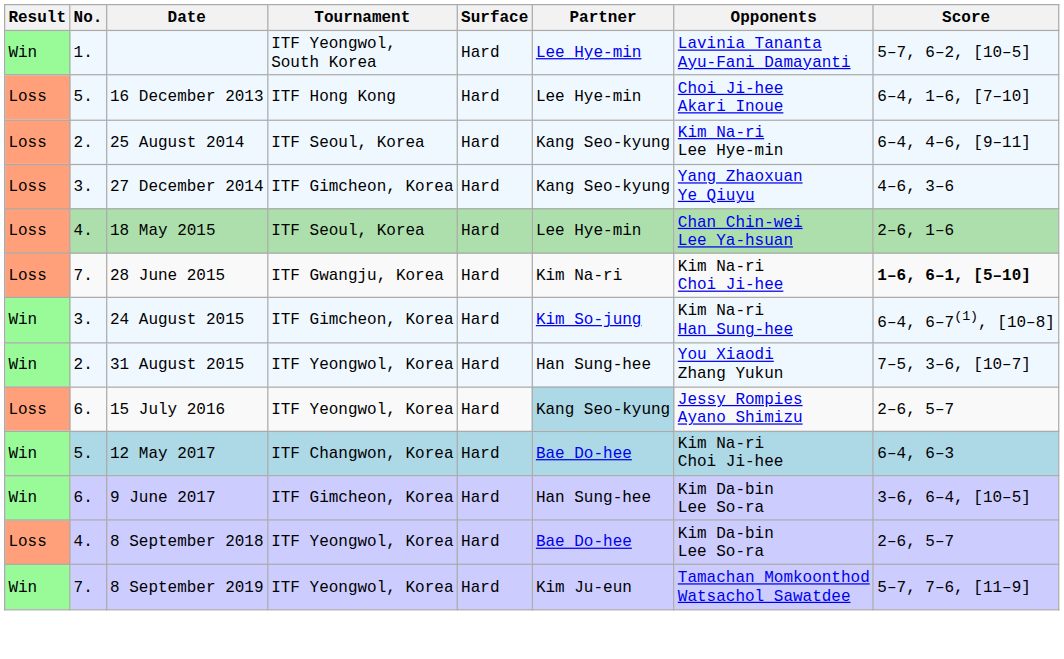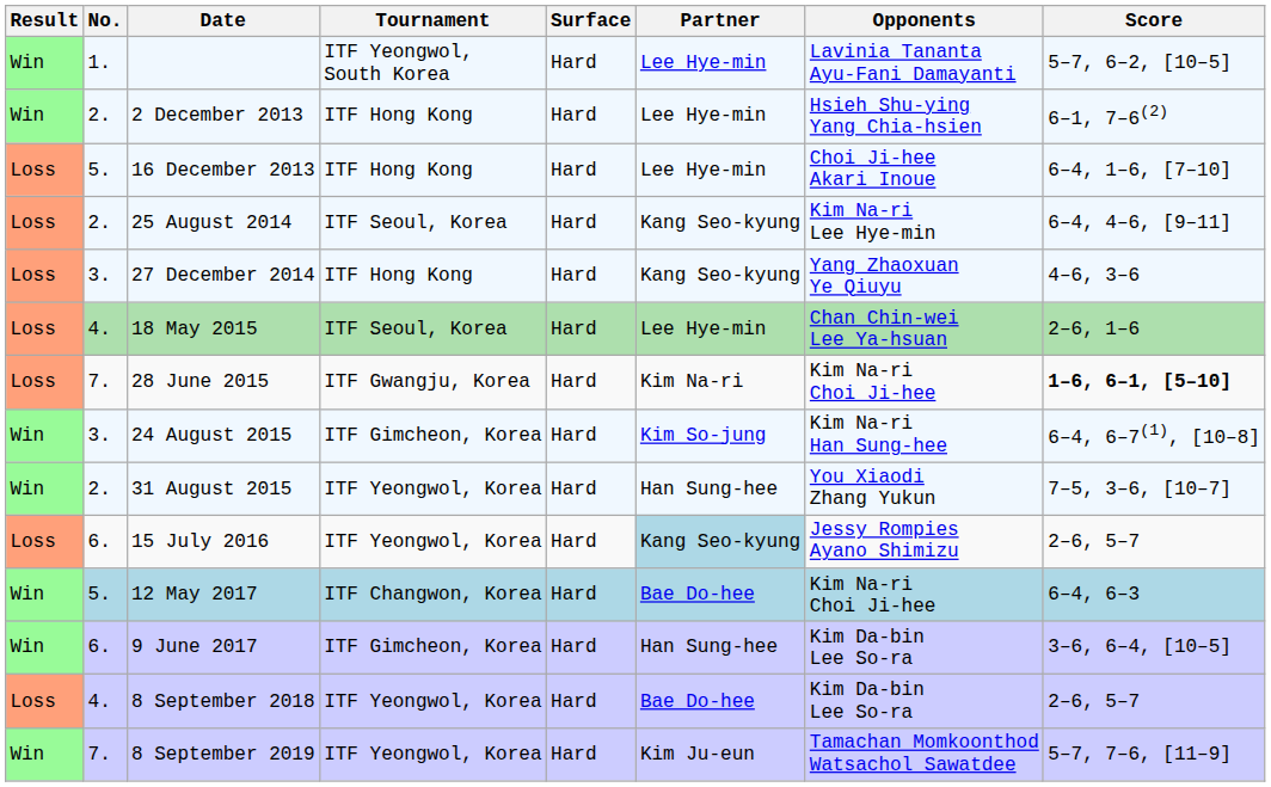+ row: Win | 2. | 2 December 2013 | ITF Hong Kong | Hard | Lee Hye-min | Hsieh Shu-ying Yang Chia-hsien | 6–1, 7–6(2)
27 December 2014 | Tournament: ITF Gimcheon, Korea -> ITF Hong Kong
